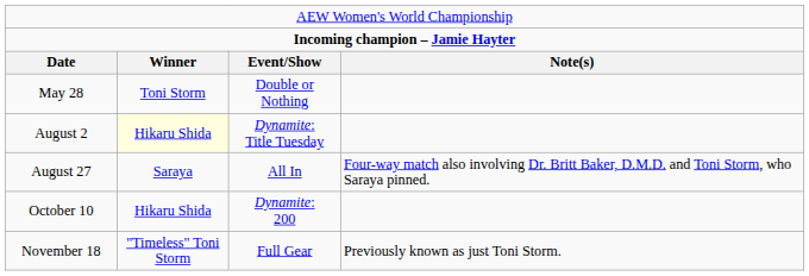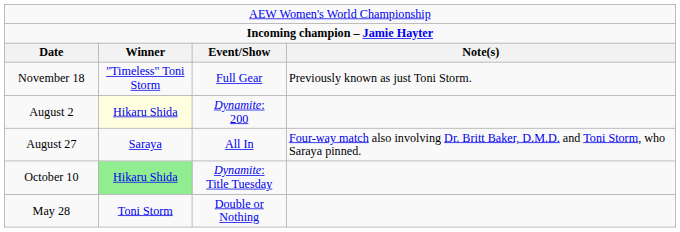rows swapped: May 28 <-> November 18
August 2 | column 3: Dynamite: Title Tuesday -> Dynamite: 200
October 10 | column 2: no background -> lightgreen background
October 10 | column 3: Dynamite: 200 -> Dynamite: Title Tuesday
